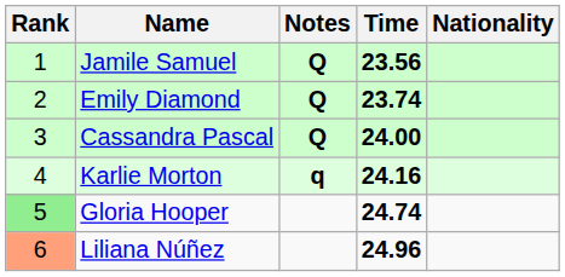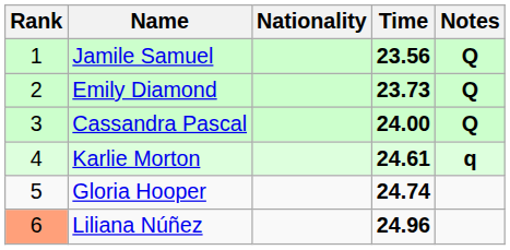columns swapped: Nationality <-> Notes
Emily Diamond | Time: 23.74 -> 23.73
Karlie Morton | Time: 24.16 -> 24.61
Gloria Hooper | Rank: lightgreen background -> no background
